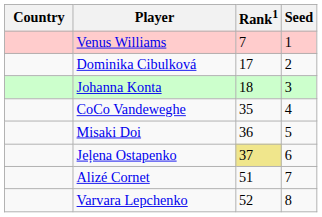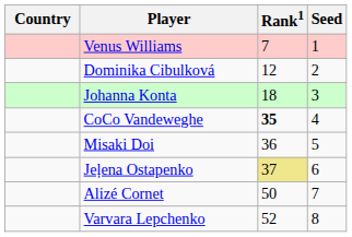Dominika Cibulková | Rank1: 17 -> 12
CoCo Vandeweghe | Rank1: normal -> bold
Alizé Cornet | Rank1: 51 -> 50
